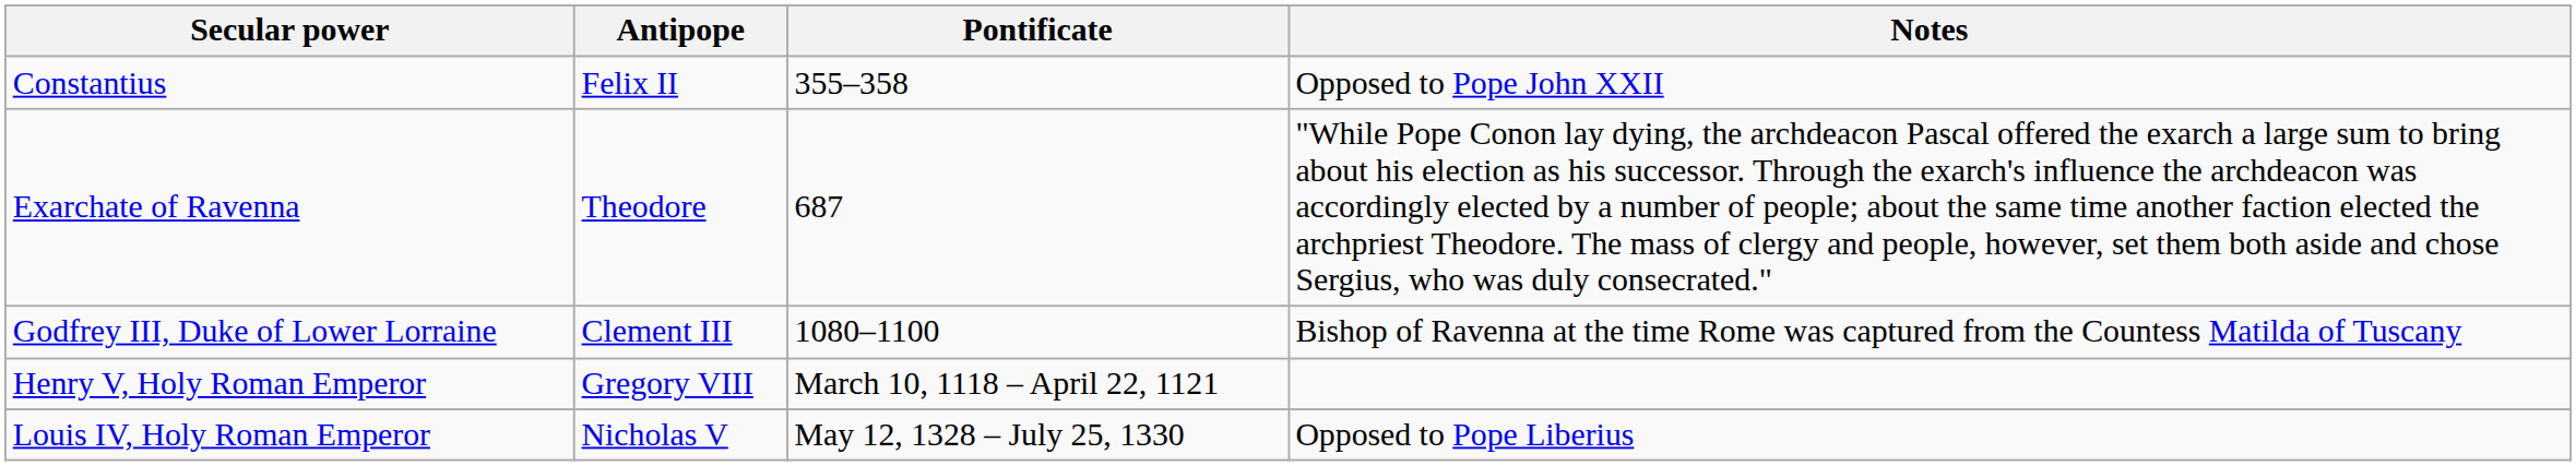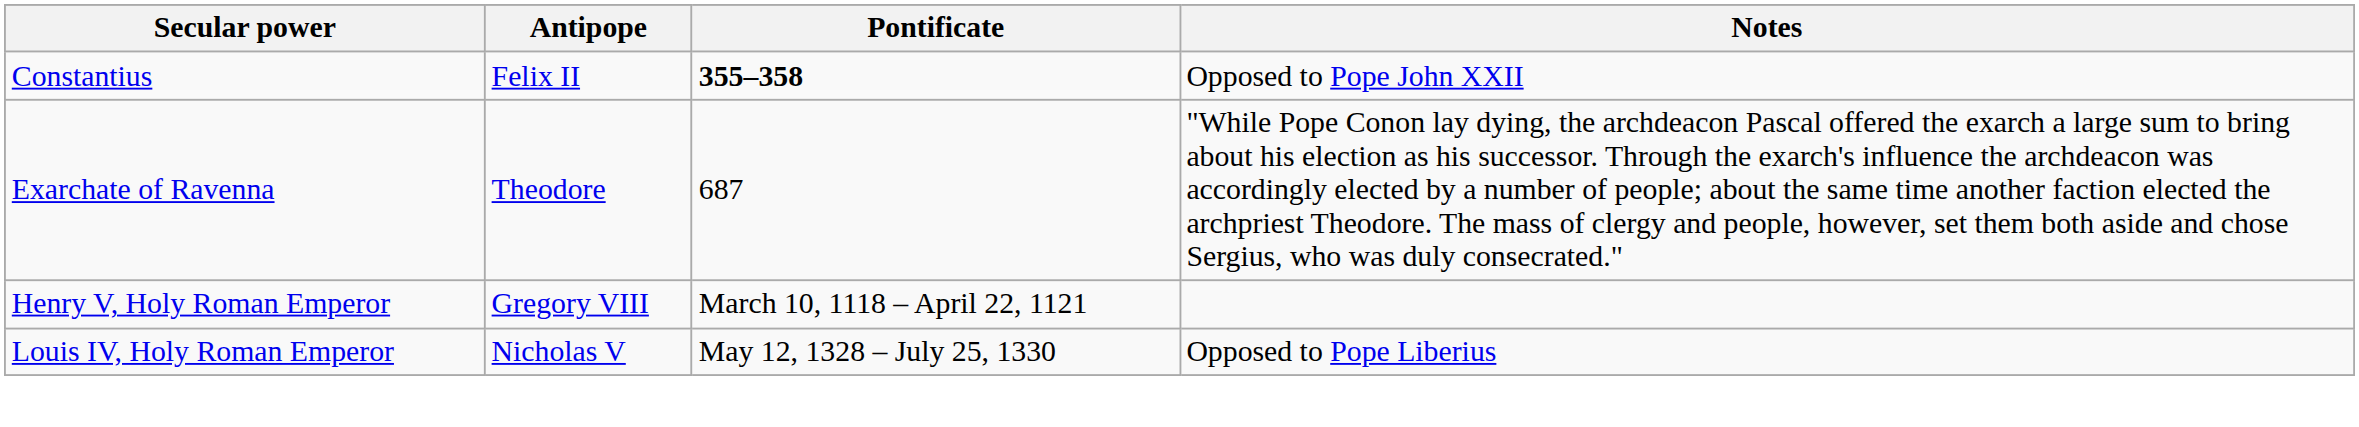Constantius | Pontificate: normal -> bold
- row: Godfrey III, Duke of Lower Lorraine | Clement III | 1080–1100 | Bishop of Ravenna at the time Rome was captured from the Countess Matilda of Tuscany
